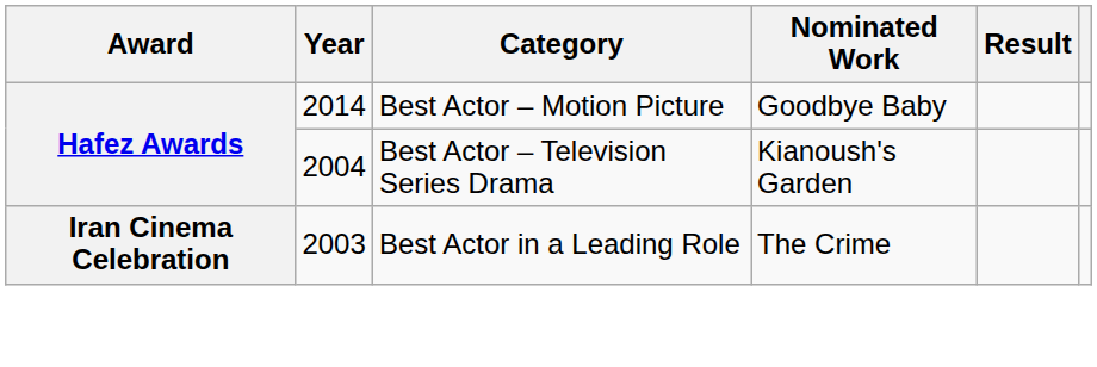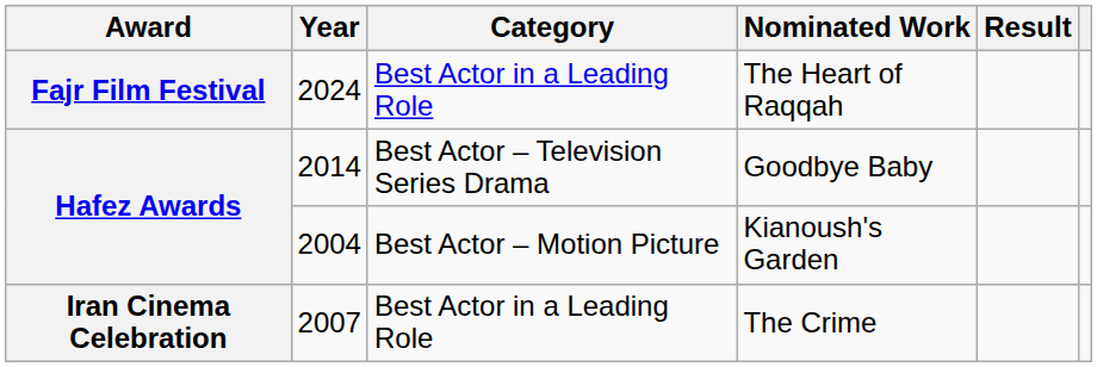+ row: Fajr Film Festival | 2024 | Best Actor in a Leading Role | The Heart of Raqqah
Goodbye Baby | Category: Best Actor – Motion Picture -> Best Actor – Television Series Drama
Kianoush's Garden | Category: Best Actor – Television Series Drama -> Best Actor – Motion Picture
The Crime | Year: 2003 -> 2007
